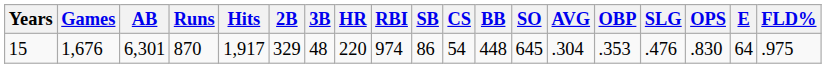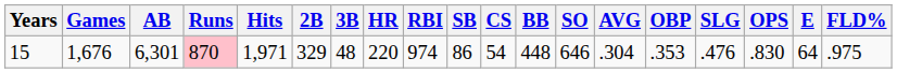15 | Runs: no background -> pink background
15 | Hits: 1,917 -> 1,971
15 | SO: 645 -> 646
